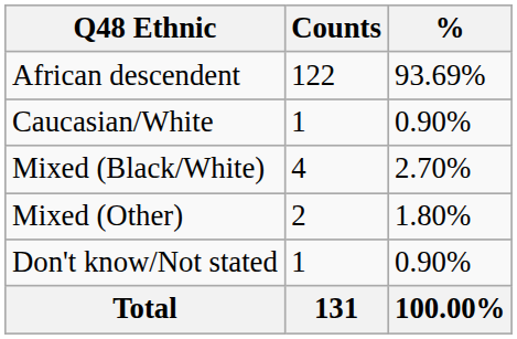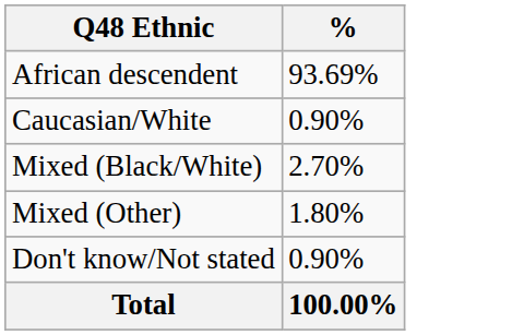- column: Counts | 122 | 1 | 4 | 2 | 1 | 131
